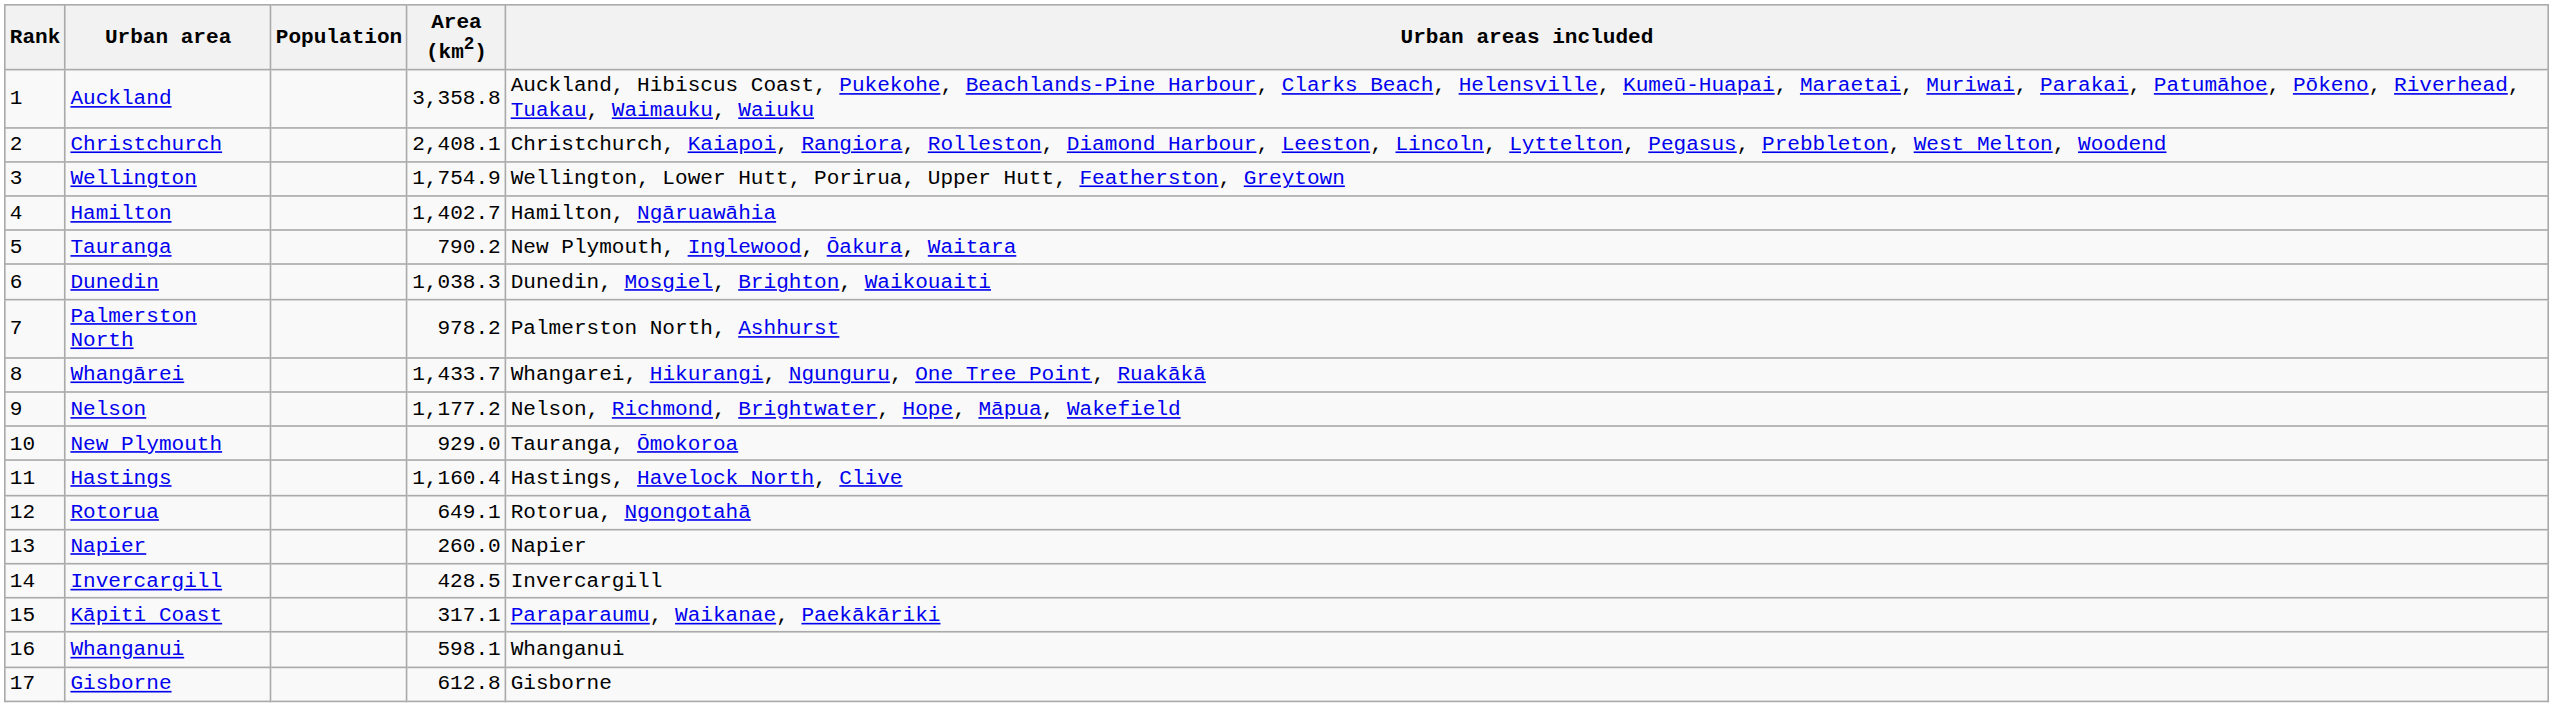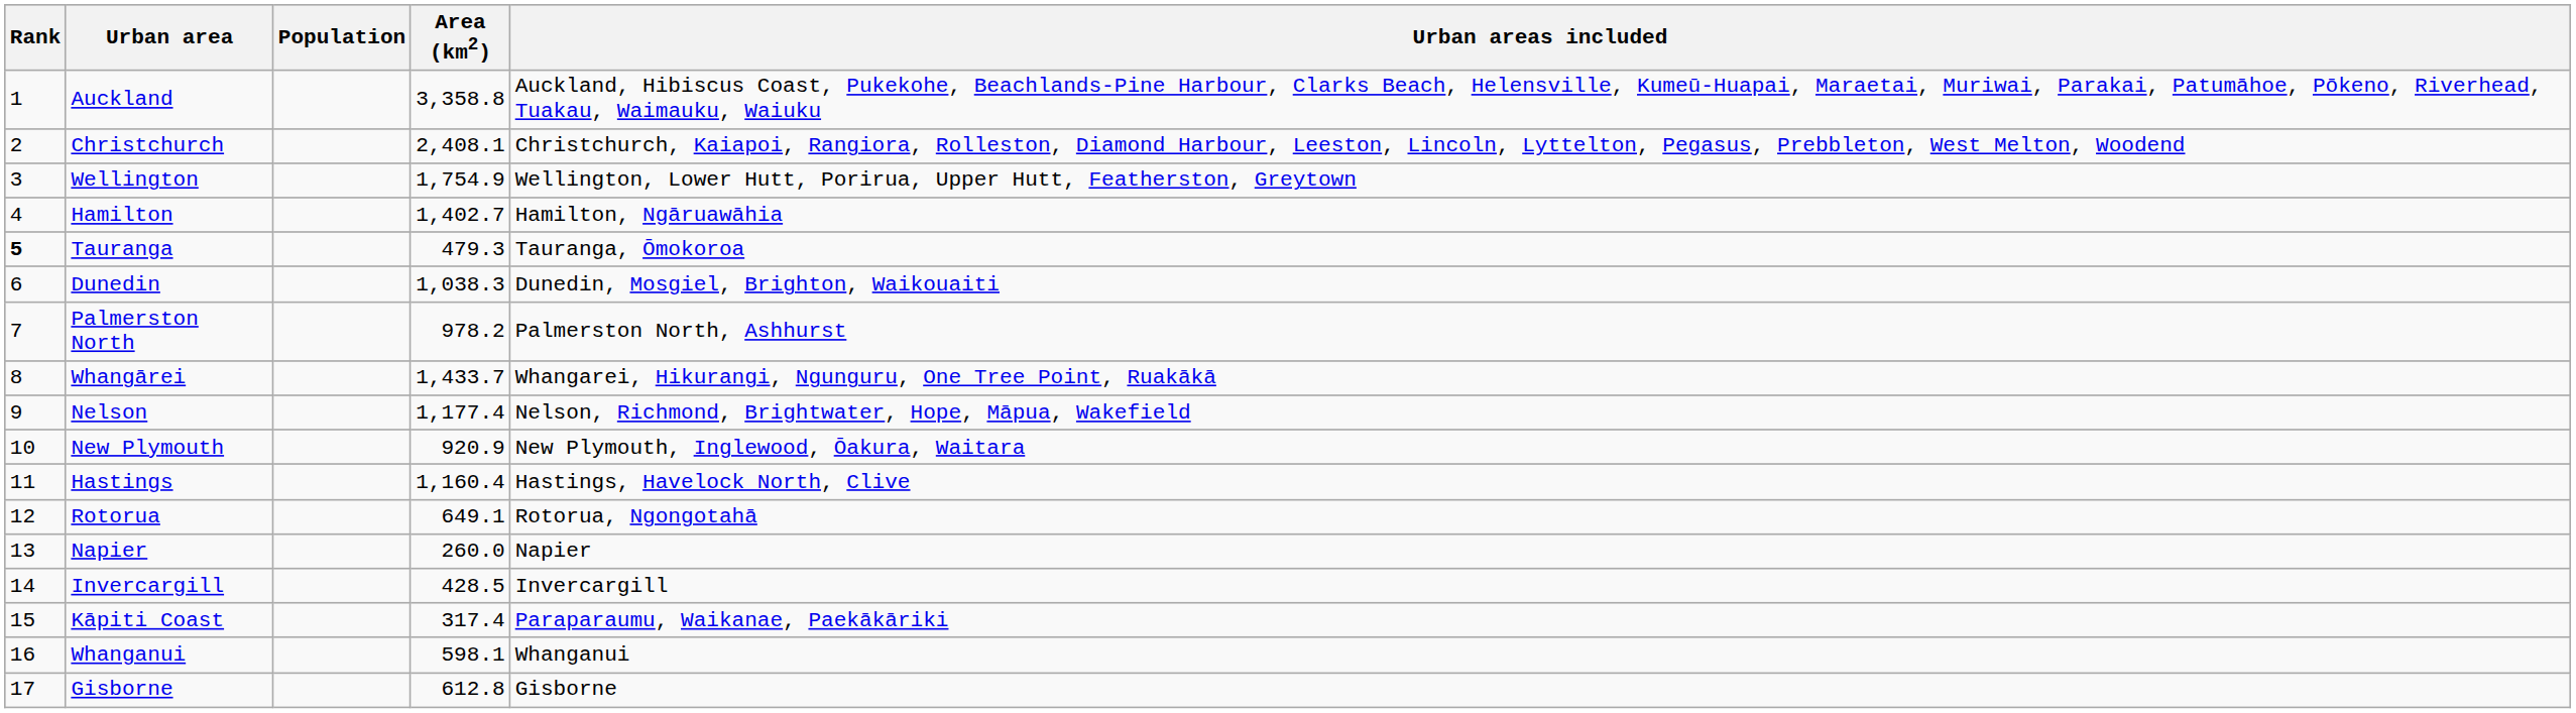Tauranga | Rank: normal -> bold
Tauranga | Area (km2): 790.2 -> 479.3
Tauranga | Urban areas included: New Plymouth, Inglewood, Ōakura, Waitara -> Tauranga, Ōmokoroa
Nelson | Area (km2): 1,177.2 -> 1,177.4
New Plymouth | Area (km2): 929.0 -> 920.9
New Plymouth | Urban areas included: Tauranga, Ōmokoroa -> New Plymouth, Inglewood, Ōakura, Waitara
Kāpiti Coast | Area (km2): 317.1 -> 317.4
